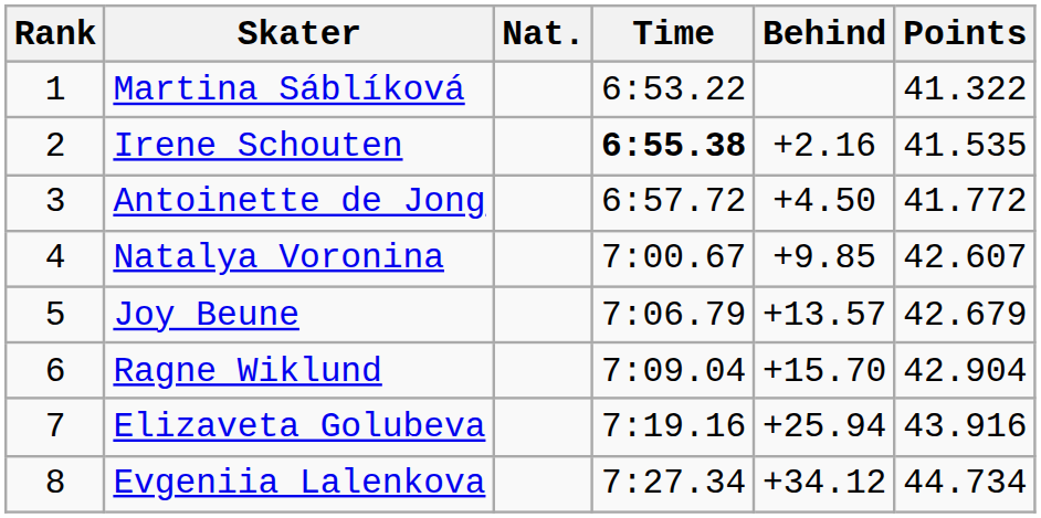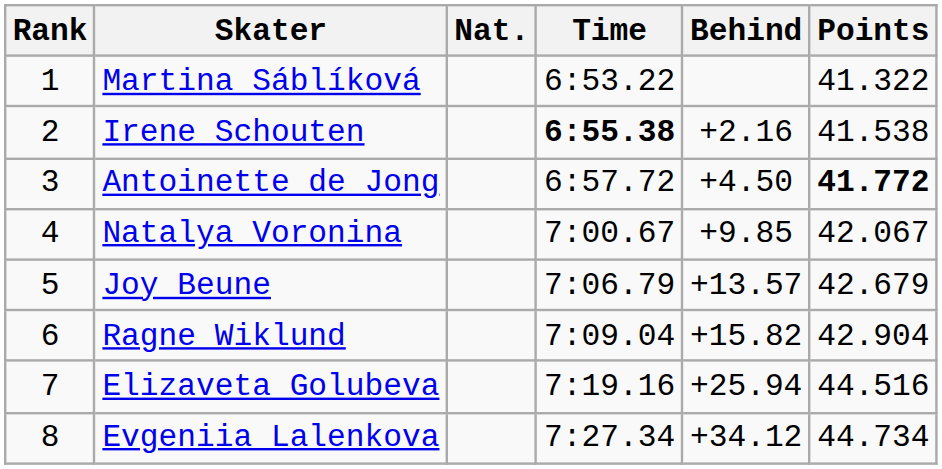Irene Schouten | Points: 41.535 -> 41.538
Antoinette de Jong | Points: normal -> bold
Natalya Voronina | Points: 42.607 -> 42.067
Ragne Wiklund | Behind: +15.70 -> +15.82
Elizaveta Golubeva | Points: 43.916 -> 44.516
